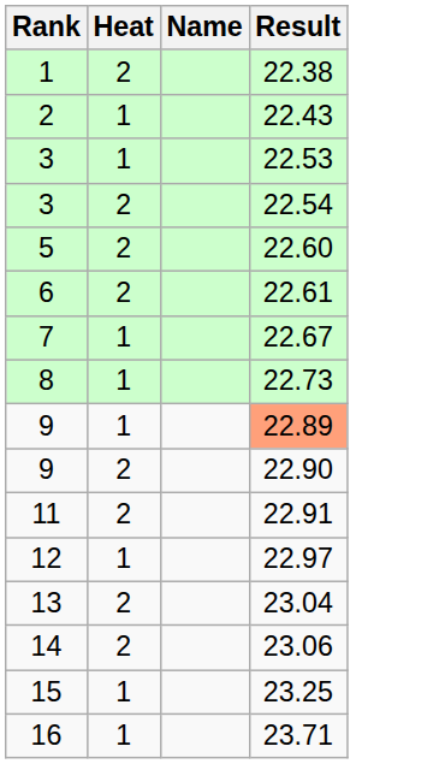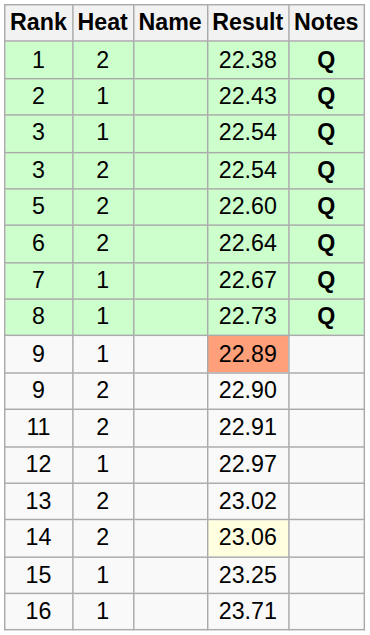+ column: Notes | Q | Q | Q | Q | Q | Q | Q | Q
3 / 1 | Result: 22.53 -> 22.54
6 | Result: 22.61 -> 22.64
13 | Result: 23.04 -> 23.02
14 | Result: no background -> lightyellow background
